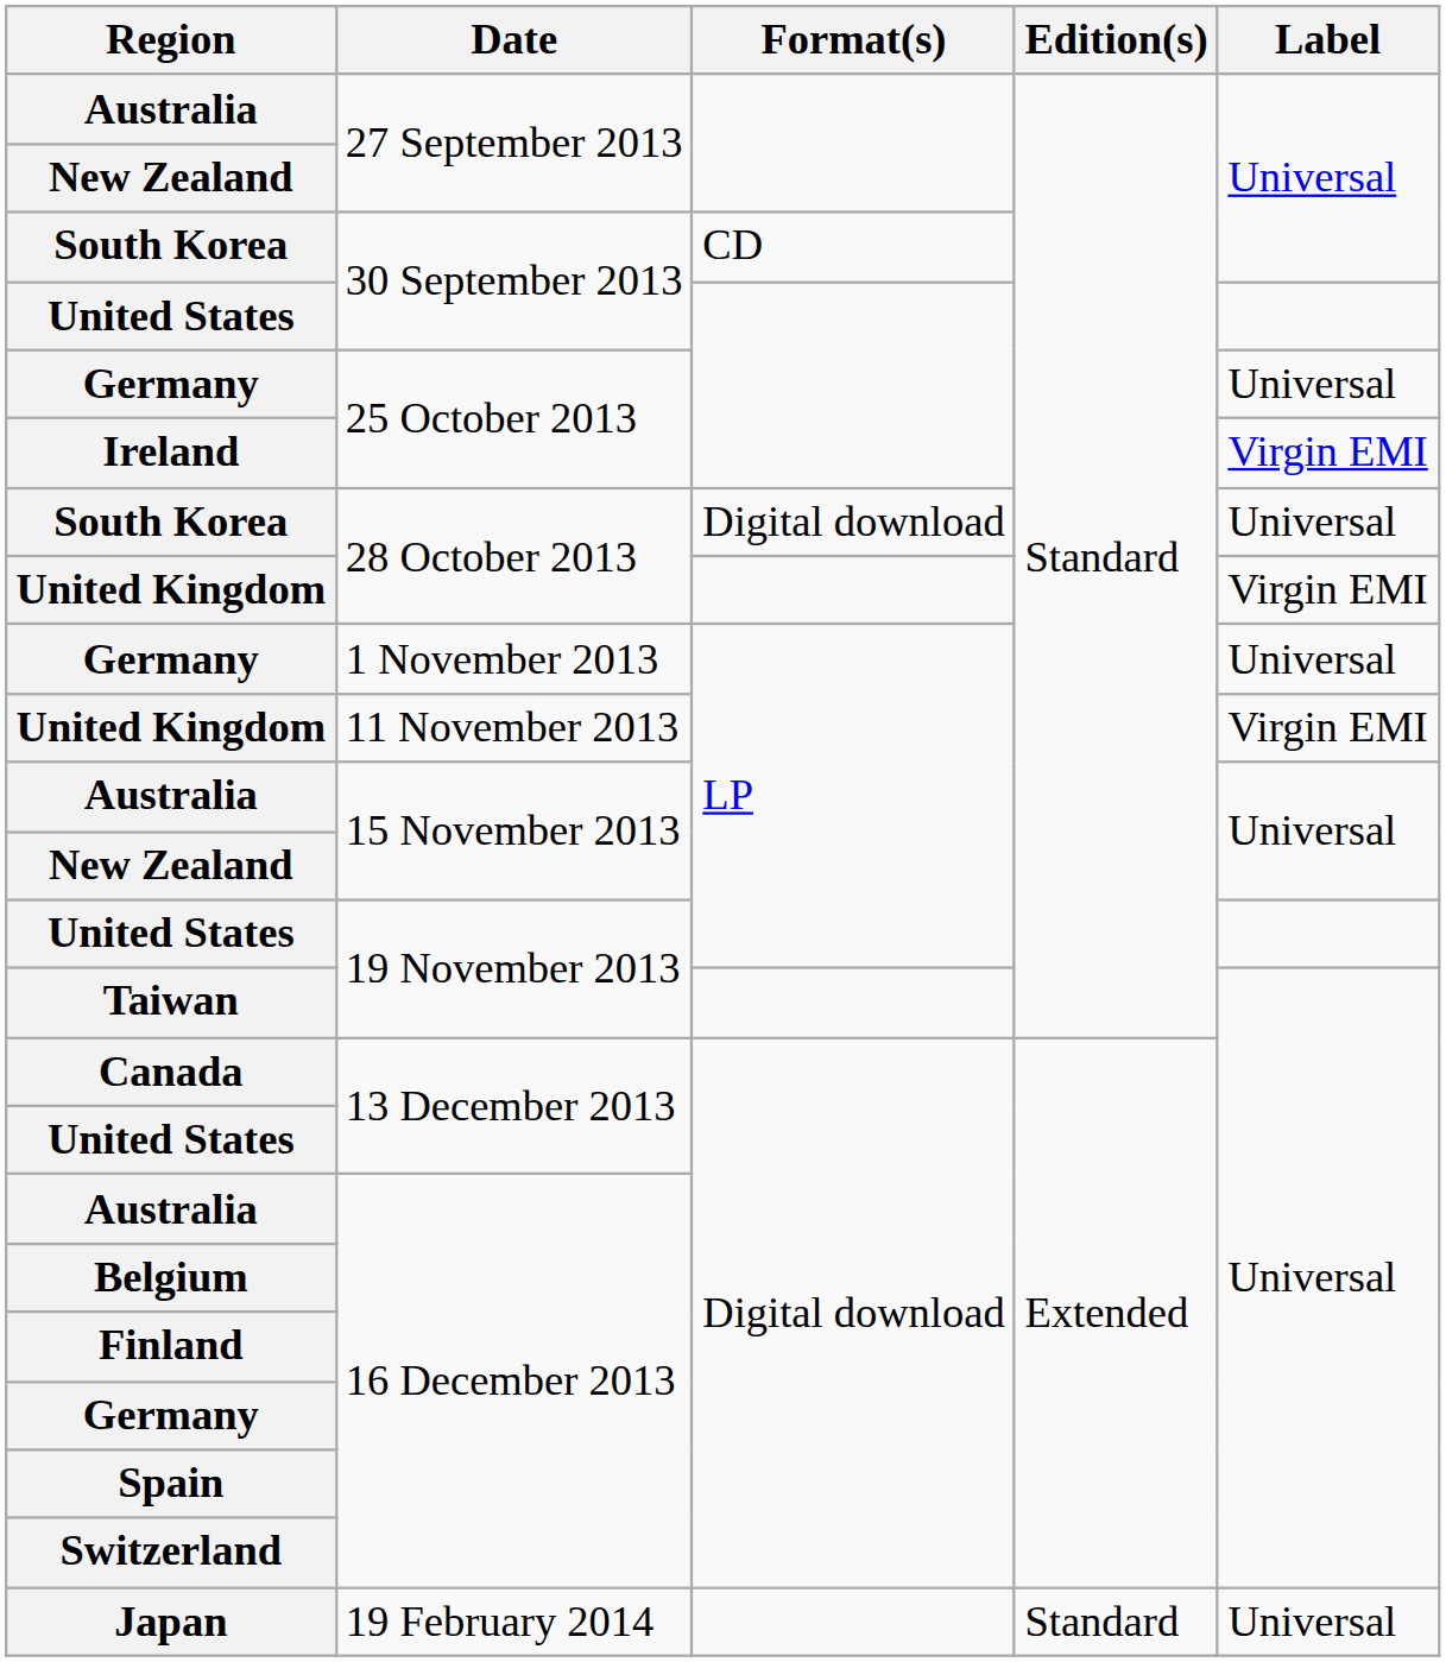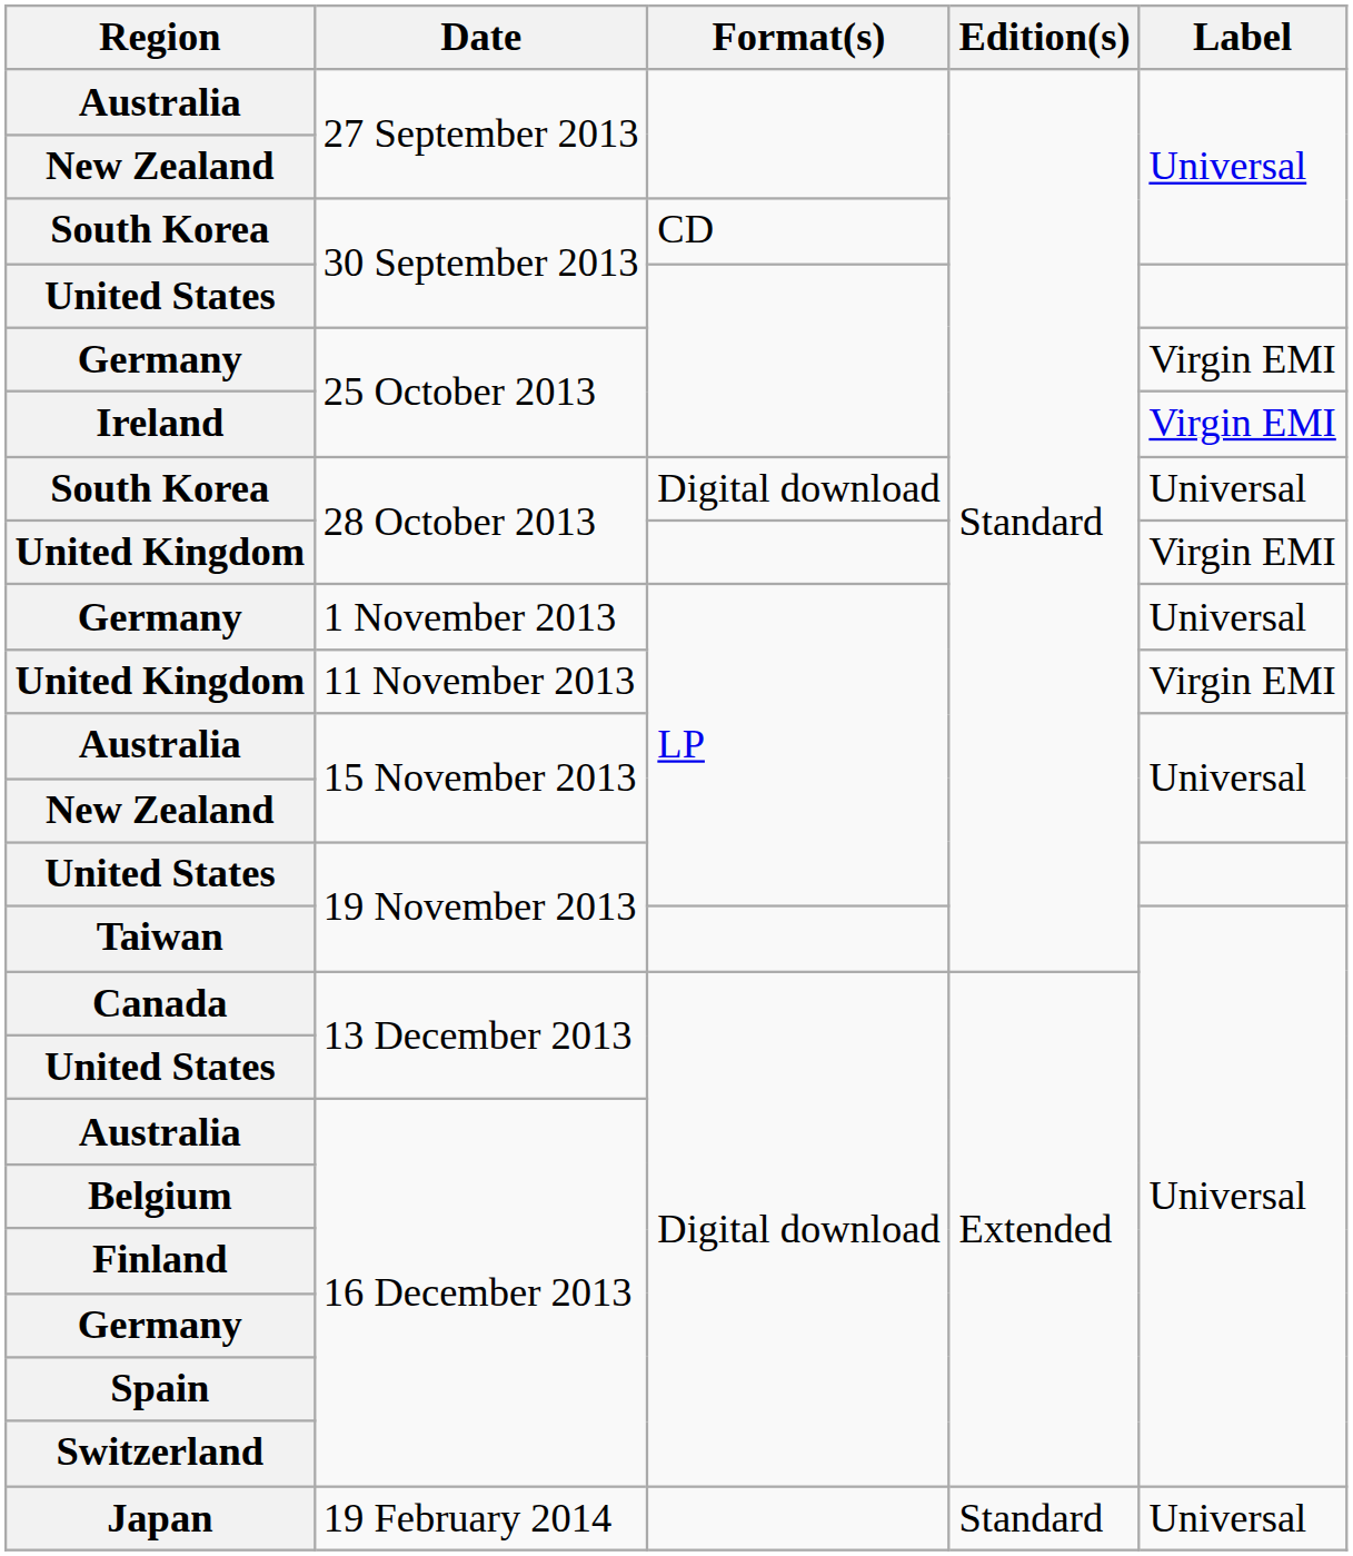Germany / 25 October 2013 | Label: Universal -> Virgin EMI
